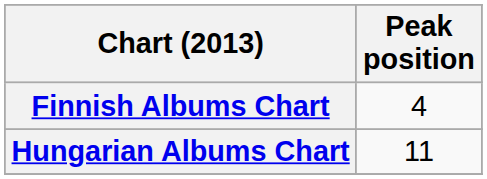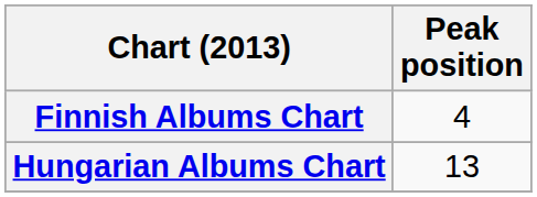Hungarian Albums Chart | Peak position: 11 -> 13
